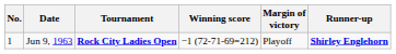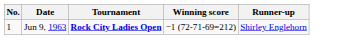- column: Margin of victory | Playoff
Jun 9, 1963 | Runner-up: bold -> normal
